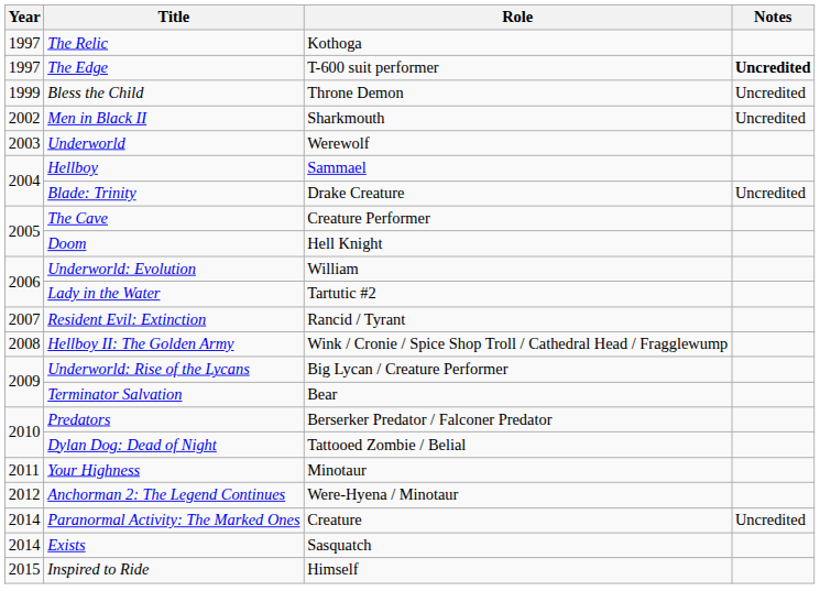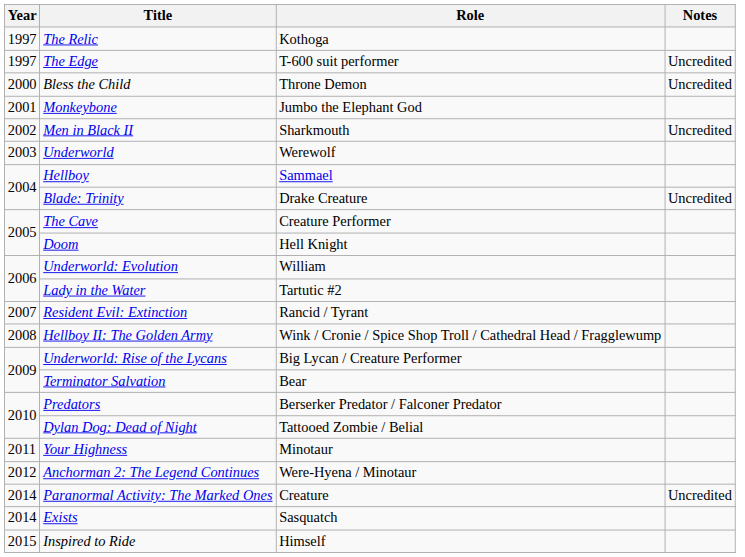The Edge | Notes: bold -> normal
Bless the Child | Year: 1999 -> 2000
+ row: 2001 | Monkeybone | Jumbo the Elephant God
